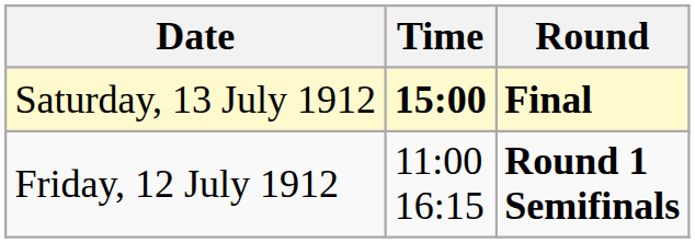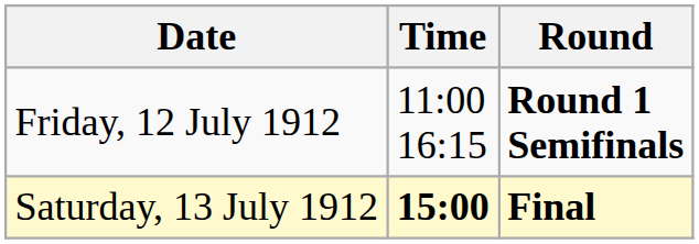rows swapped: Friday, 12 July 1912 <-> Saturday, 13 July 1912
